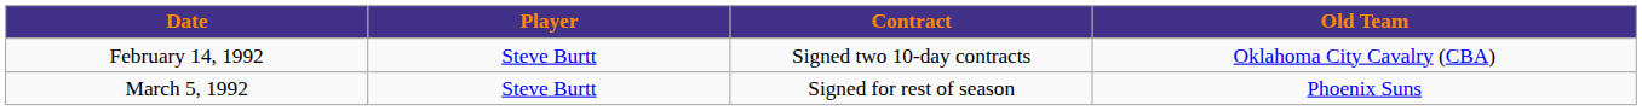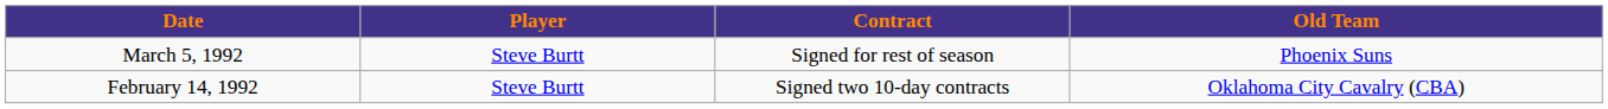rows swapped: February 14, 1992 <-> March 5, 1992
